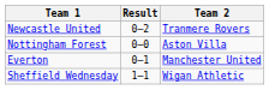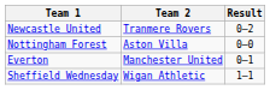columns swapped: Result <-> Team 2
